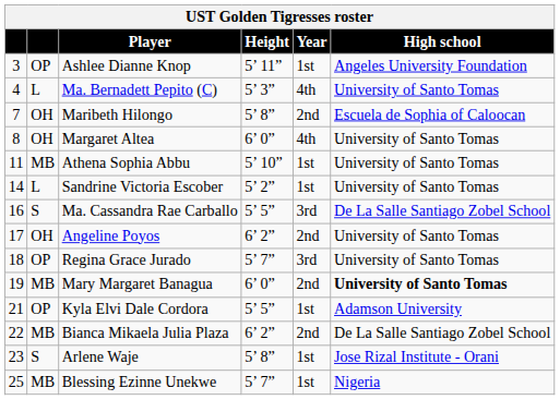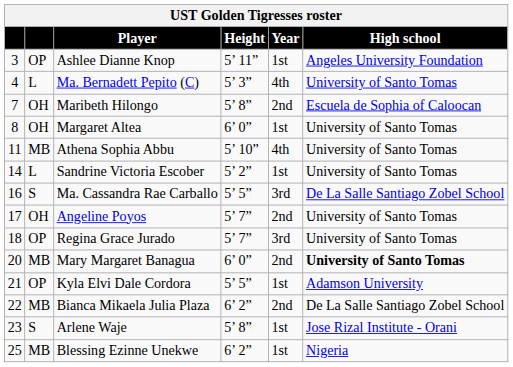Margaret Altea | Year: 4th -> 1st
Athena Sophia Abbu | Year: 1st -> 4th
Angeline Poyos | Height: 6’ 2” -> 5’ 7”
Mary Margaret Banagua | column 1: 19 -> 20
Blessing Ezinne Unekwe | Height: 5’ 7” -> 6’ 2”
